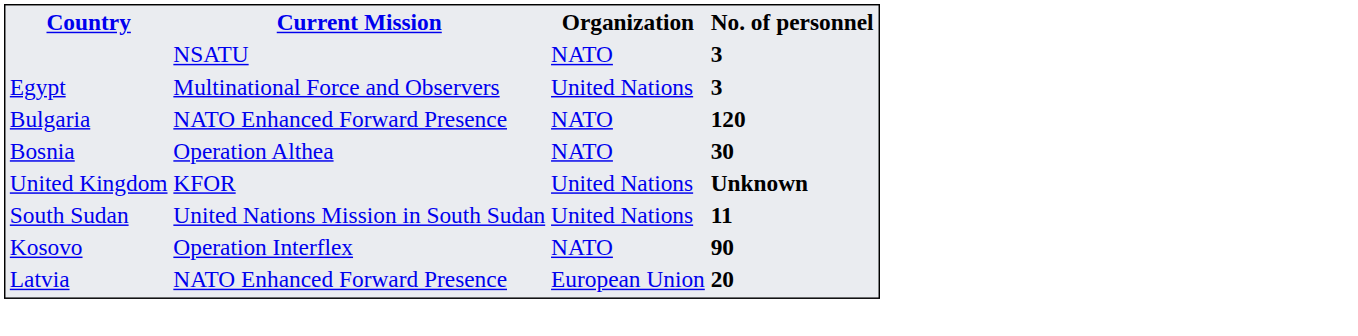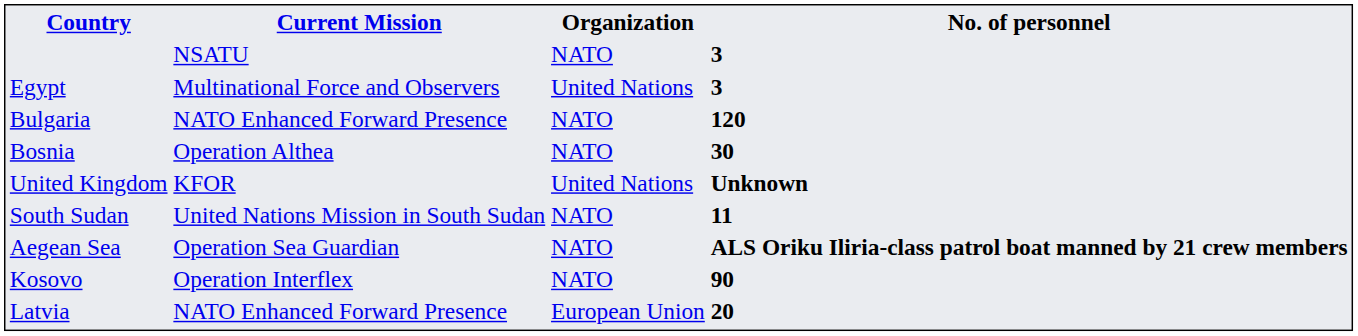South Sudan | Organization: United Nations -> NATO
+ row: Aegean Sea | Operation Sea Guardian | NATO | ALS Oriku Iliria-class patrol boat manned by 21 crew members
